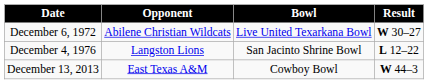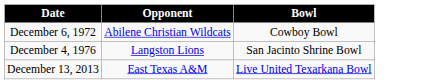- column: Result | W 30–27 | L 12–22 | W 44–3
December 6, 1972 | Bowl: Live United Texarkana Bowl -> Cowboy Bowl
December 13, 2013 | Bowl: Cowboy Bowl -> Live United Texarkana Bowl
